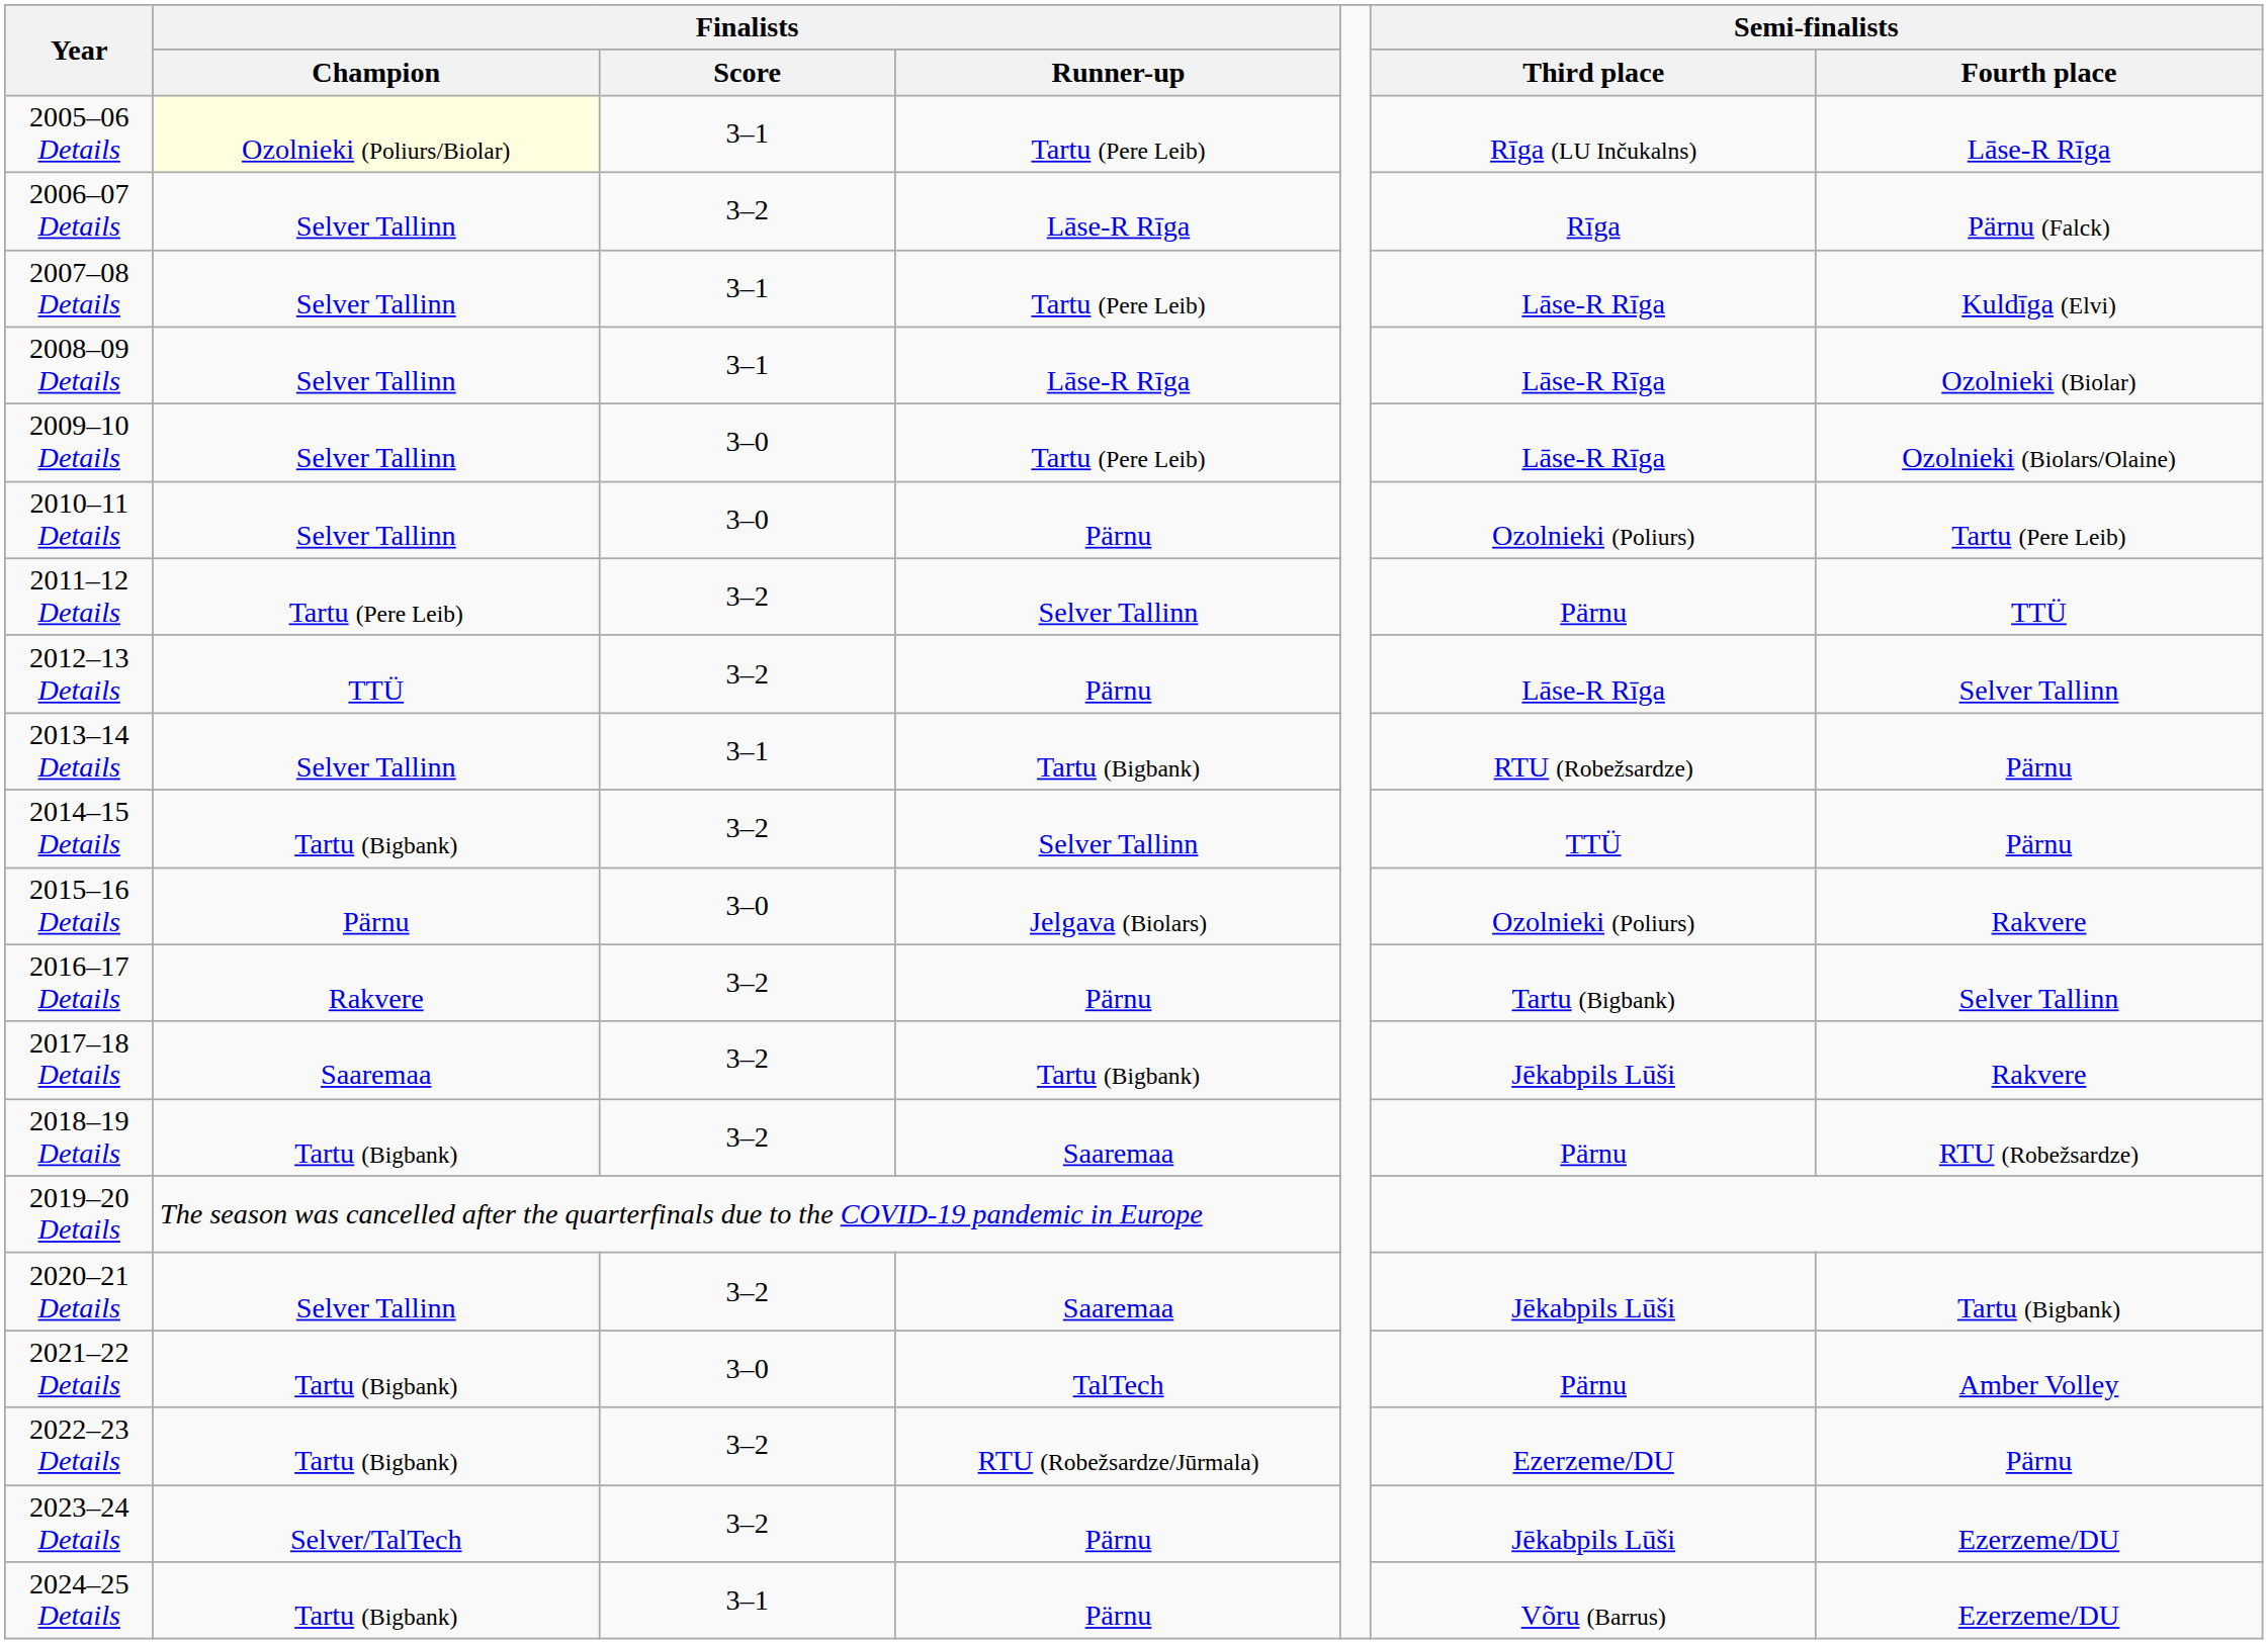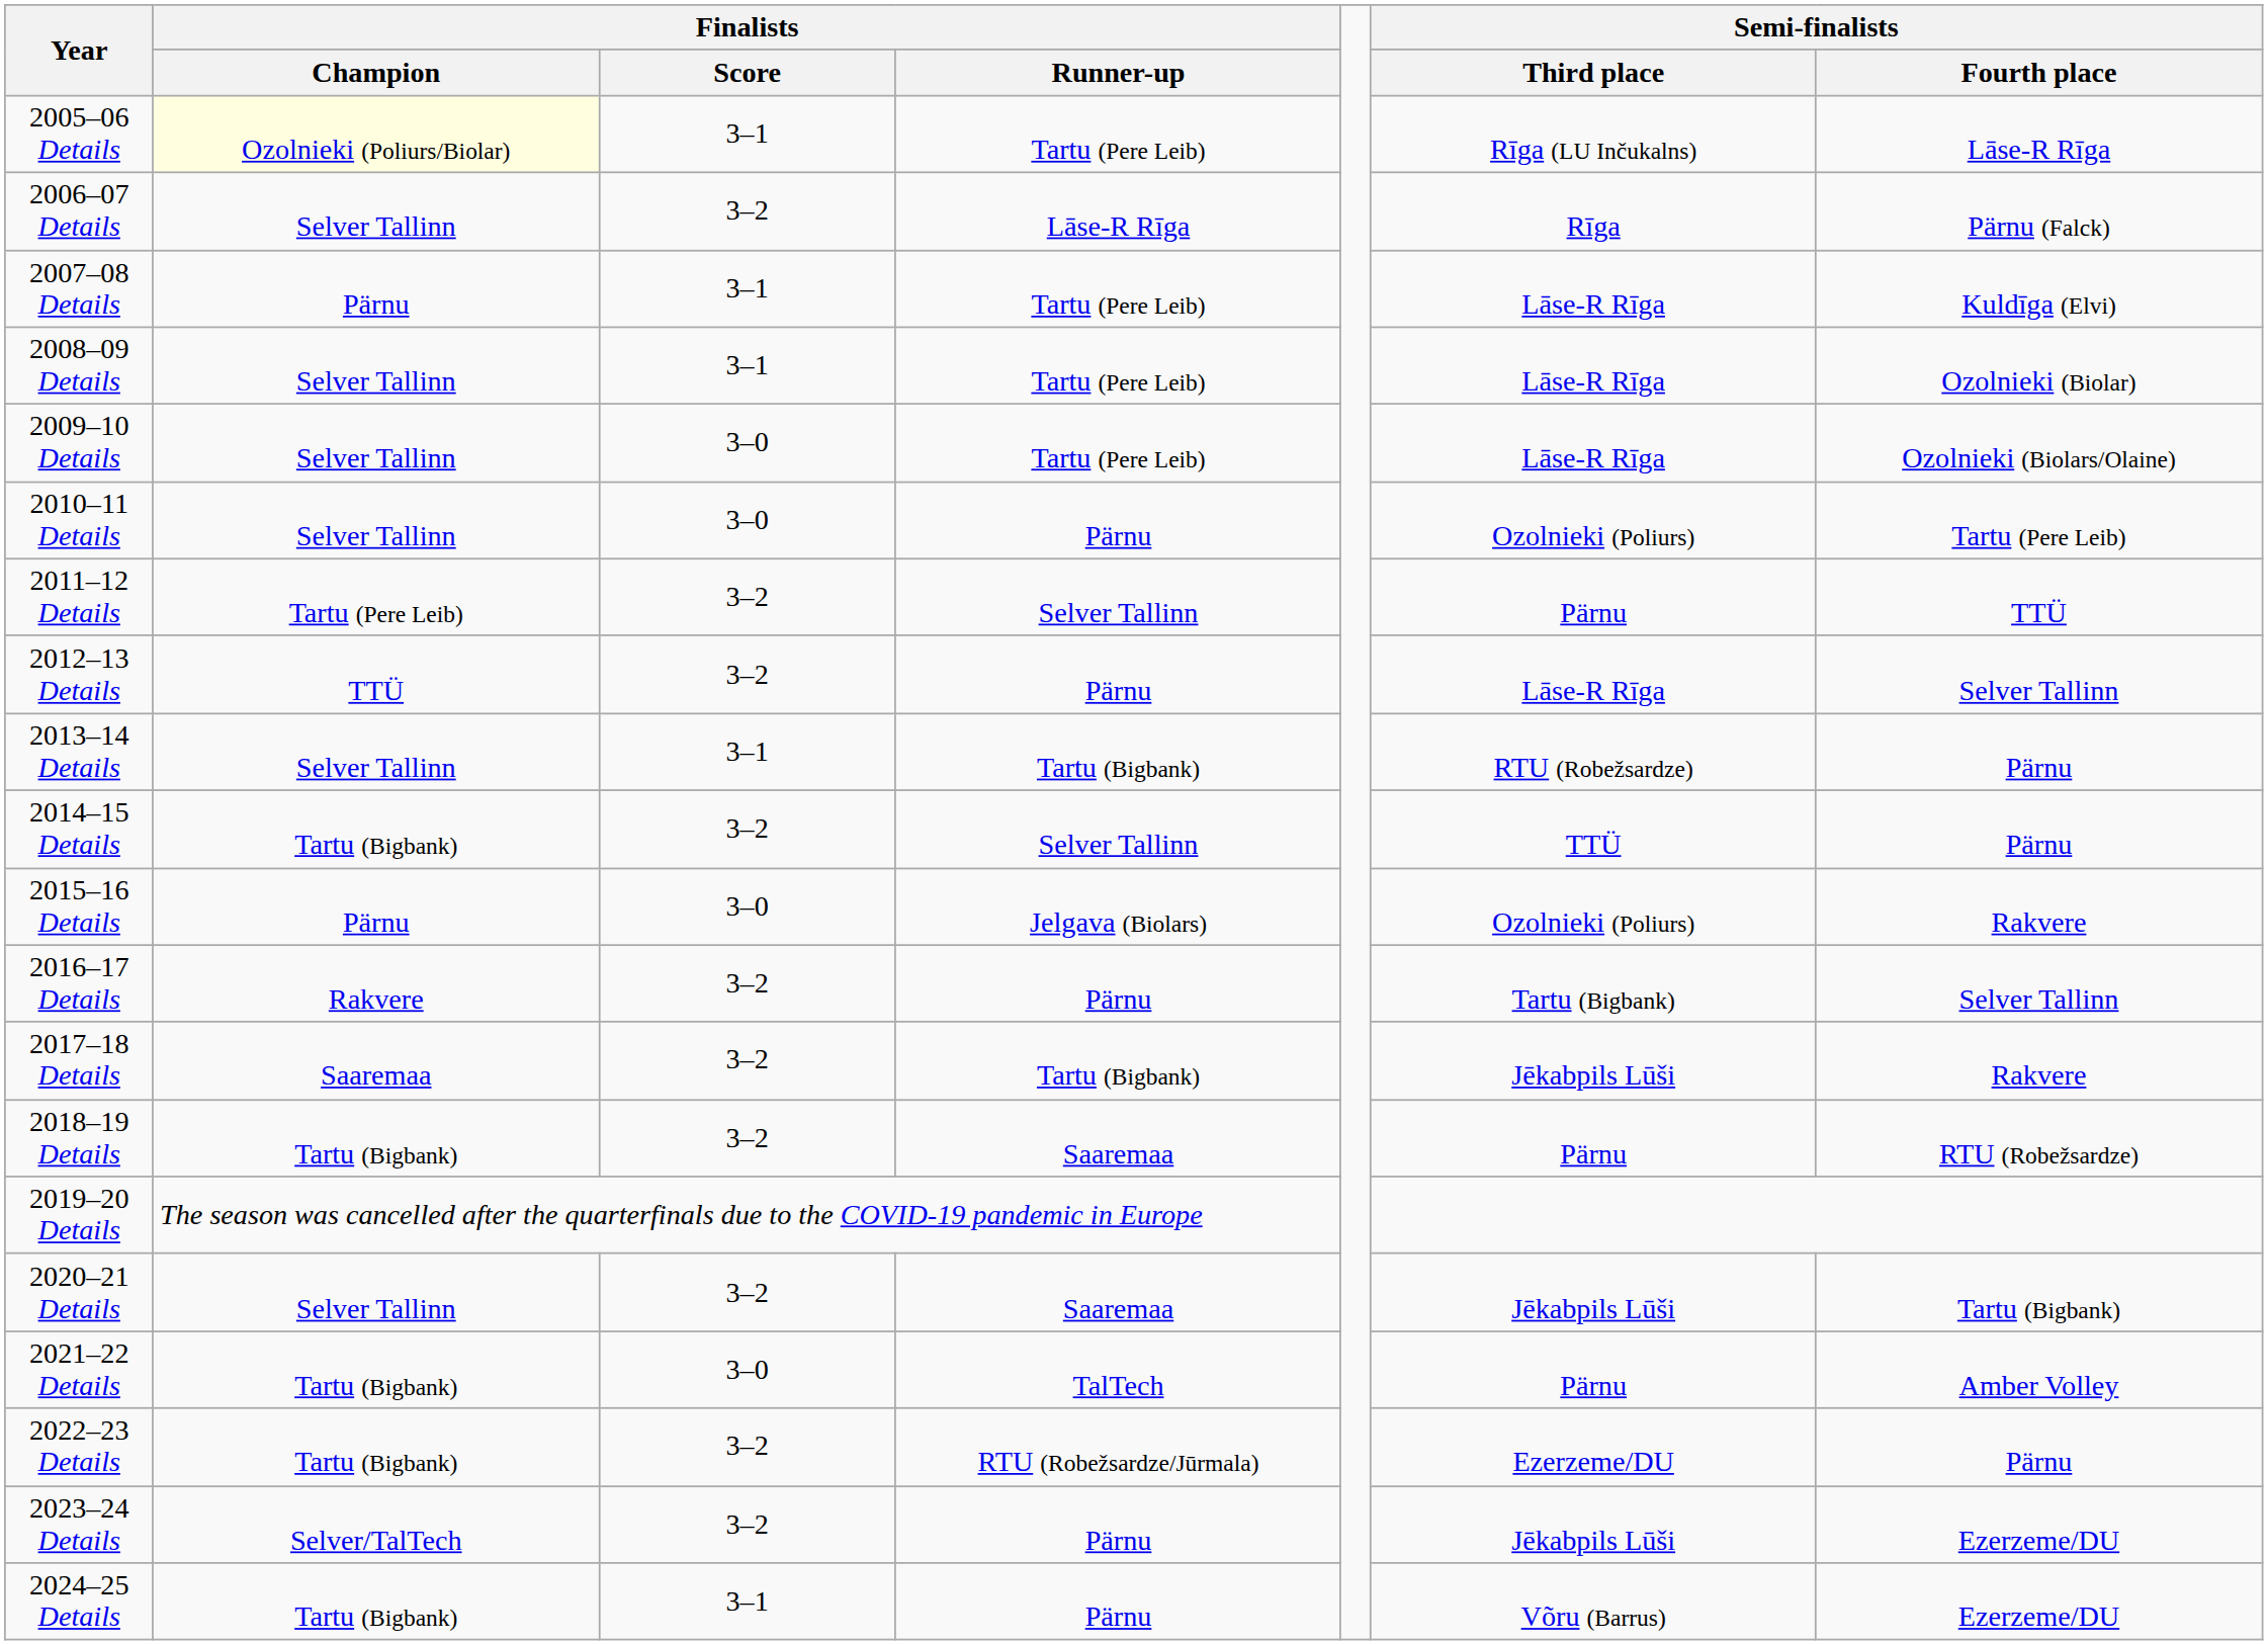2007–08 Details | Finalists / Champion: Selver Tallinn -> Pärnu
2008–09 Details | Finalists / Runner-up: Lāse-R Rīga -> Tartu (Pere Leib)
